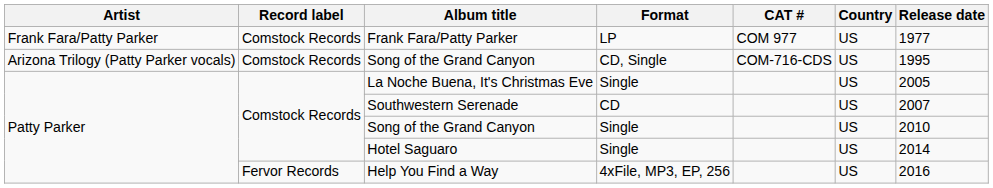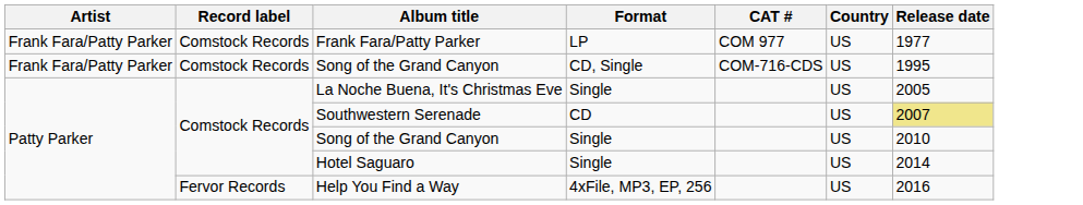Song of the Grand Canyon / CD, Single | Artist: Arizona Trilogy (Patty Parker vocals) -> Frank Fara/Patty Parker
Southwestern Serenade | Release date: no background -> khaki background
